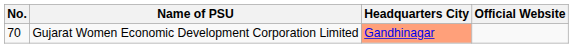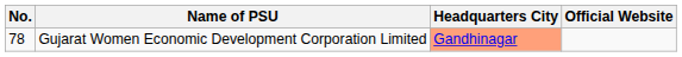Gujarat Women Economic Development Corporation Limited | No.: 70 -> 78
